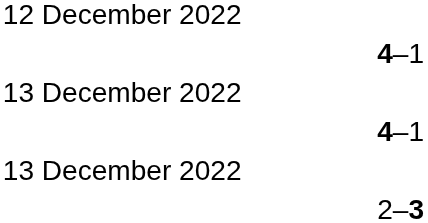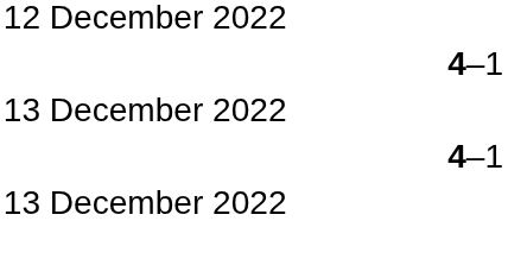- row: 2–3
